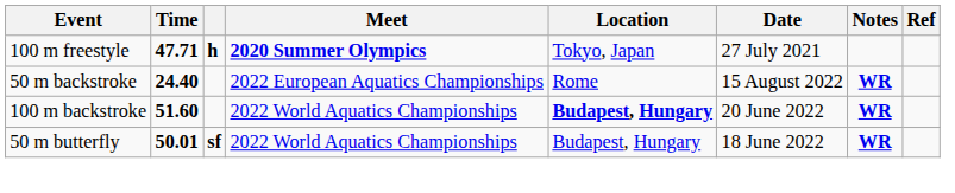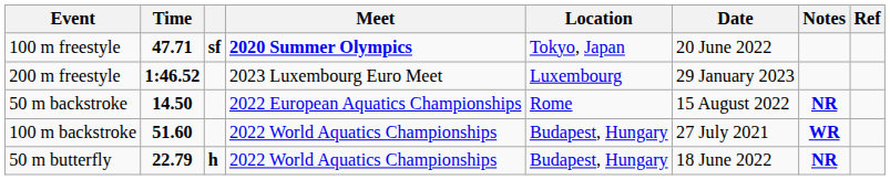100 m freestyle | column 3: h -> sf
100 m freestyle | Date: 27 July 2021 -> 20 June 2022
+ row: 200 m freestyle | 1:46.52 | 2023 Luxembourg Euro Meet | Luxembourg | 29 January 2023
50 m backstroke | Time: 24.40 -> 14.50
50 m backstroke | Notes: WR -> NR
100 m backstroke | Location: bold -> normal
100 m backstroke | Date: 20 June 2022 -> 27 July 2021
50 m butterfly | Time: 50.01 -> 22.79
50 m butterfly | column 3: sf -> h
50 m butterfly | Notes: WR -> NR
